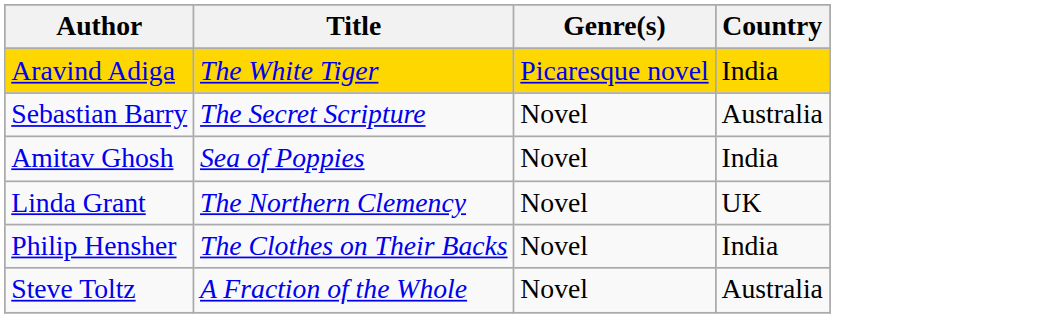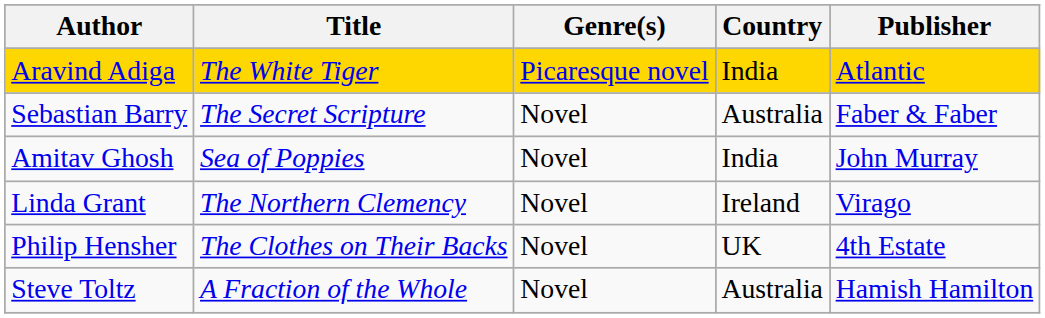+ column: Publisher | Atlantic | Faber & Faber | John Murray | Virago | 4th Estate | Hamish Hamilton
Linda Grant | Country: UK -> Ireland
Philip Hensher | Country: India -> UK
